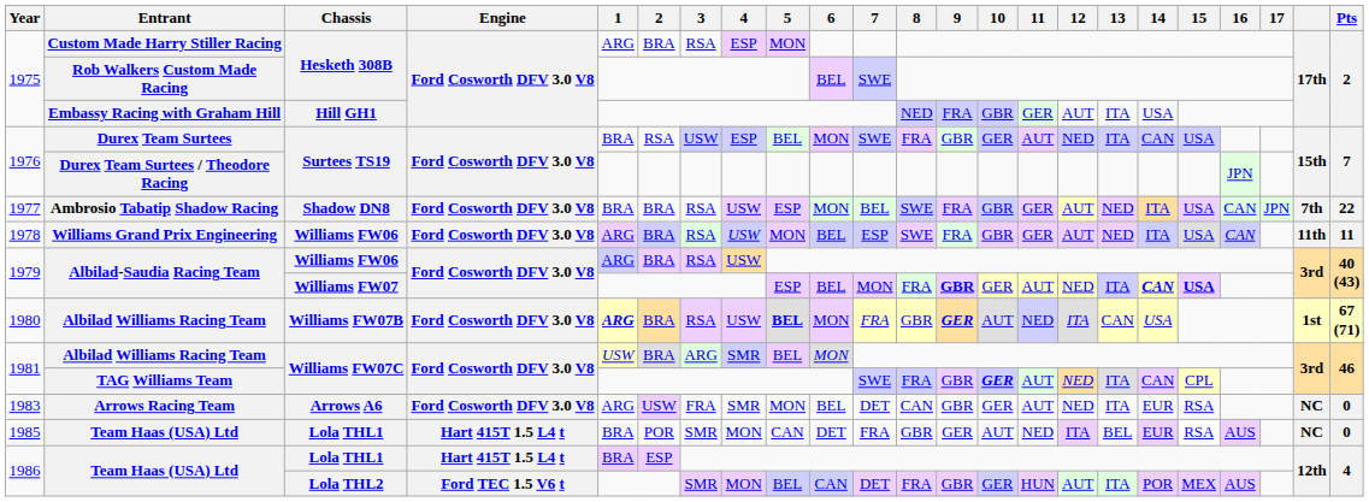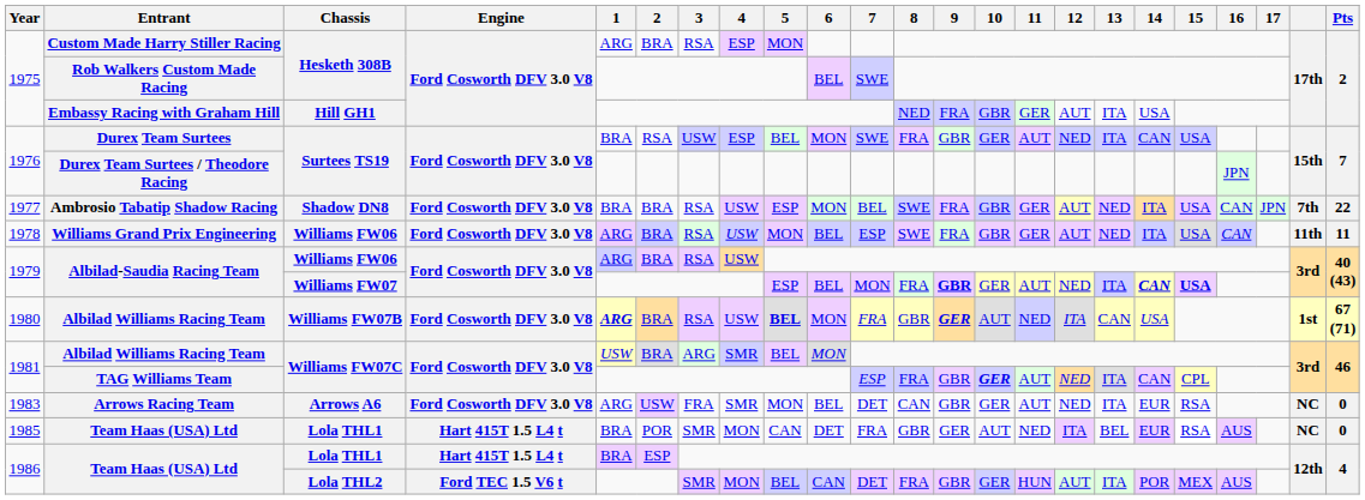TAG Williams Team | 7: SWE -> ESP
